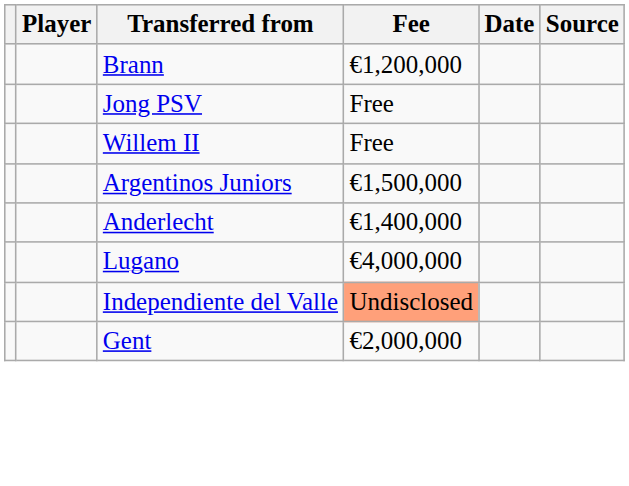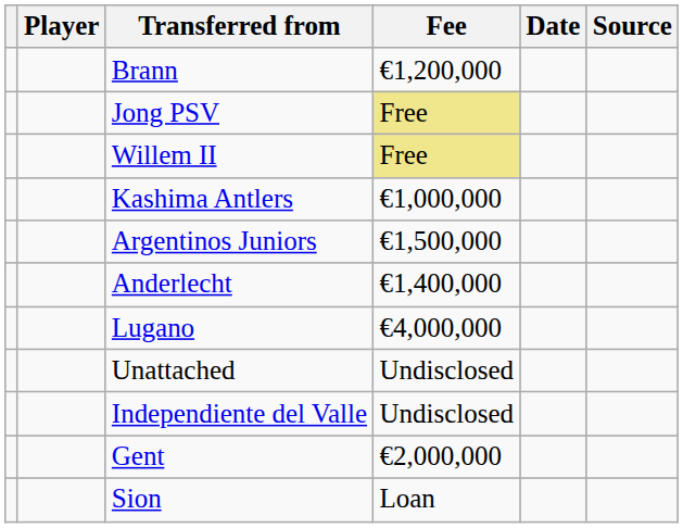Jong PSV | Fee: no background -> khaki background
Willem II | Fee: no background -> khaki background
+ row: Kashima Antlers | €1,000,000
+ row: Unattached | Undisclosed
Independiente del Valle | Fee: lightsalmon background -> no background
+ row: Sion | Loan
